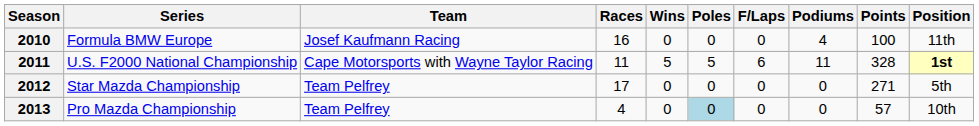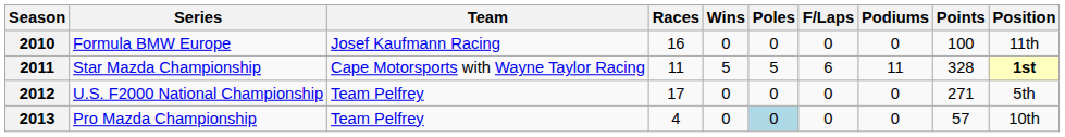2010 | Podiums: 4 -> 0
2011 | Series: U.S. F2000 National Championship -> Star Mazda Championship
2012 | Series: Star Mazda Championship -> U.S. F2000 National Championship
